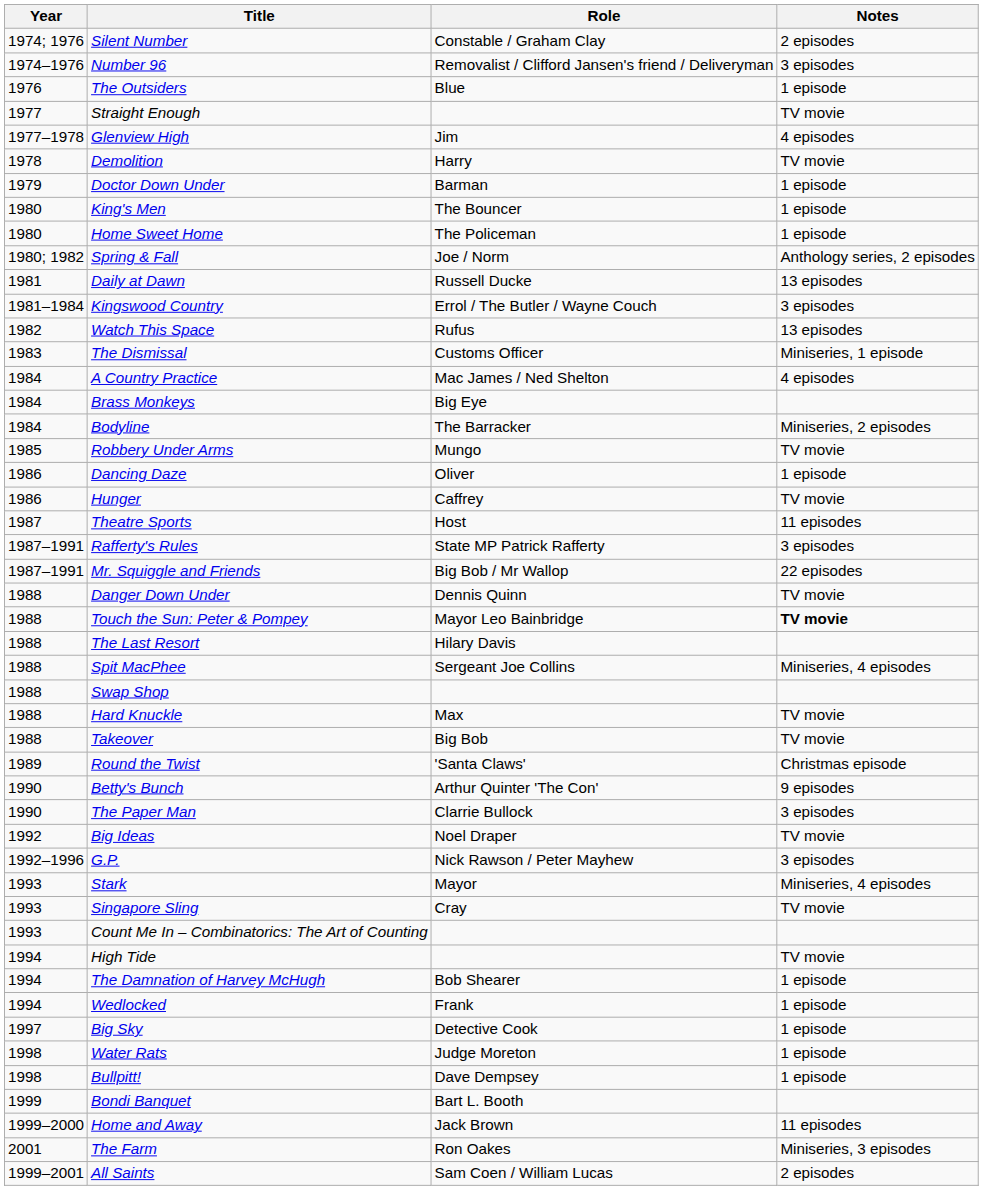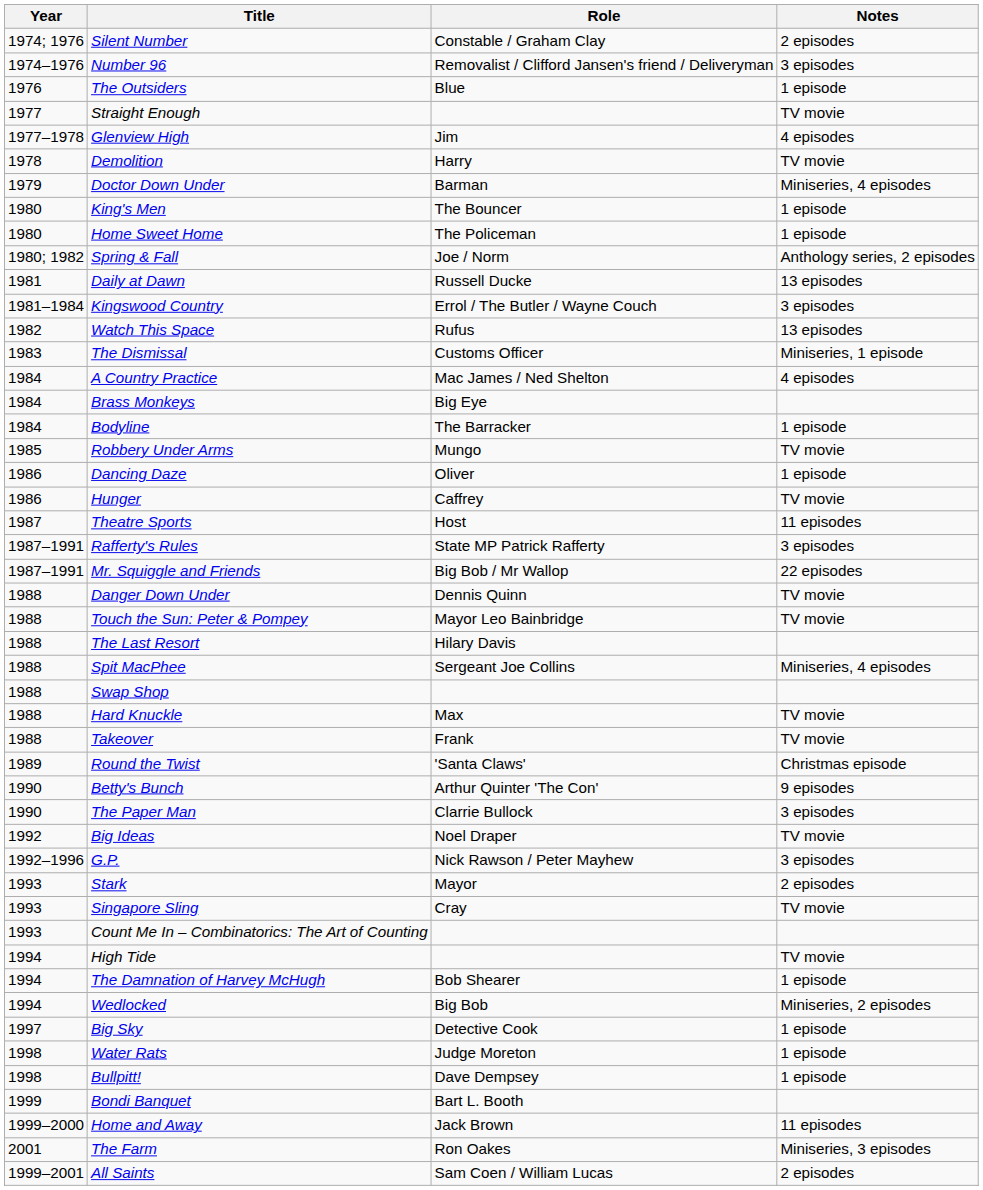Doctor Down Under | Notes: 1 episode -> Miniseries, 4 episodes
Bodyline | Notes: Miniseries, 2 episodes -> 1 episode
Touch the Sun: Peter & Pompey | Notes: bold -> normal
Takeover | Role: Big Bob -> Frank
Stark | Notes: Miniseries, 4 episodes -> 2 episodes
Wedlocked | Role: Frank -> Big Bob
Wedlocked | Notes: 1 episode -> Miniseries, 2 episodes
